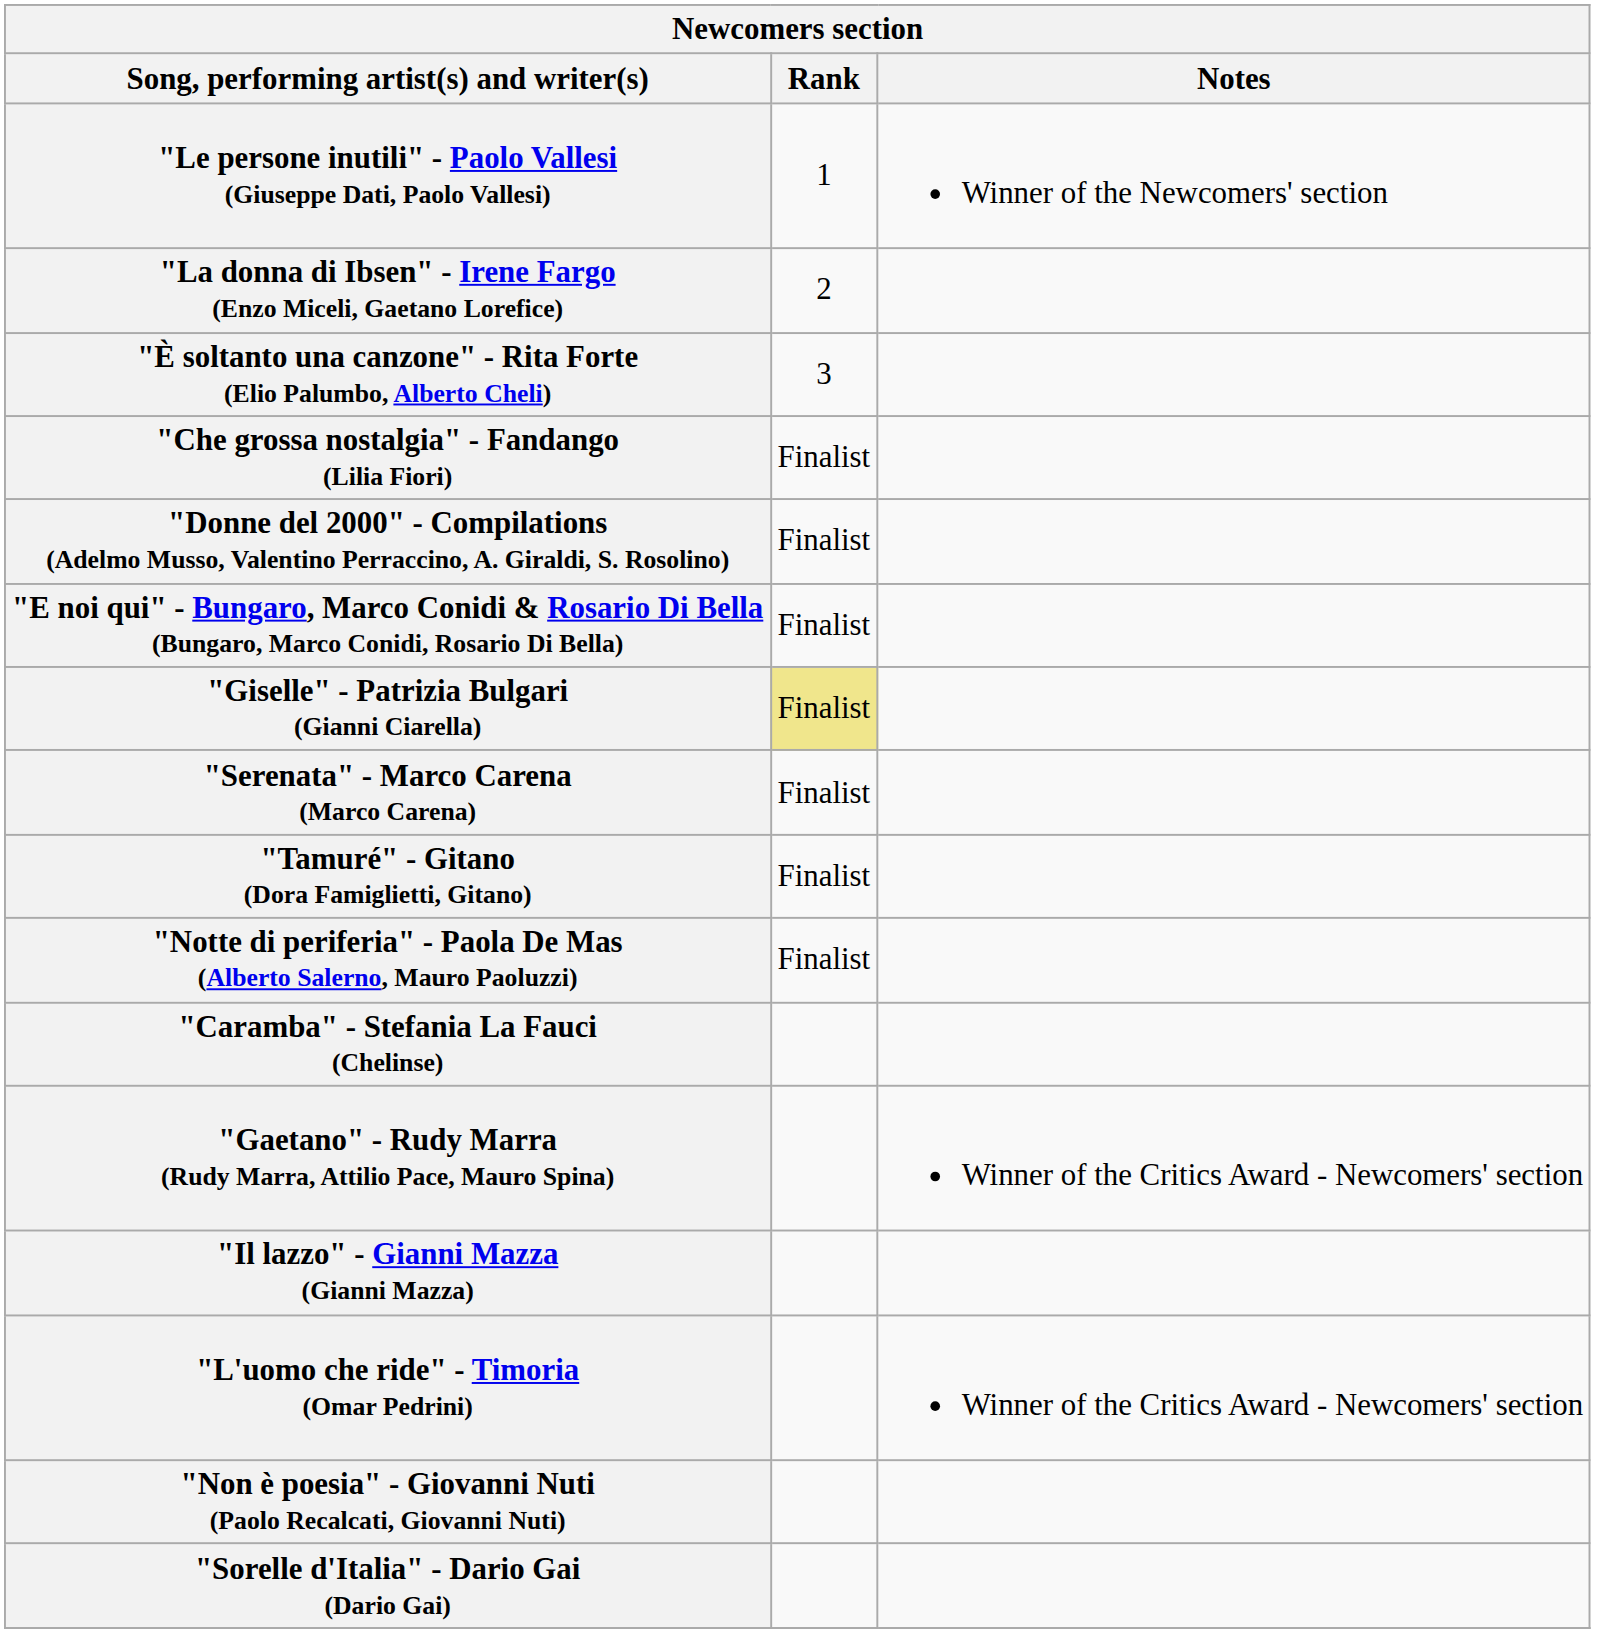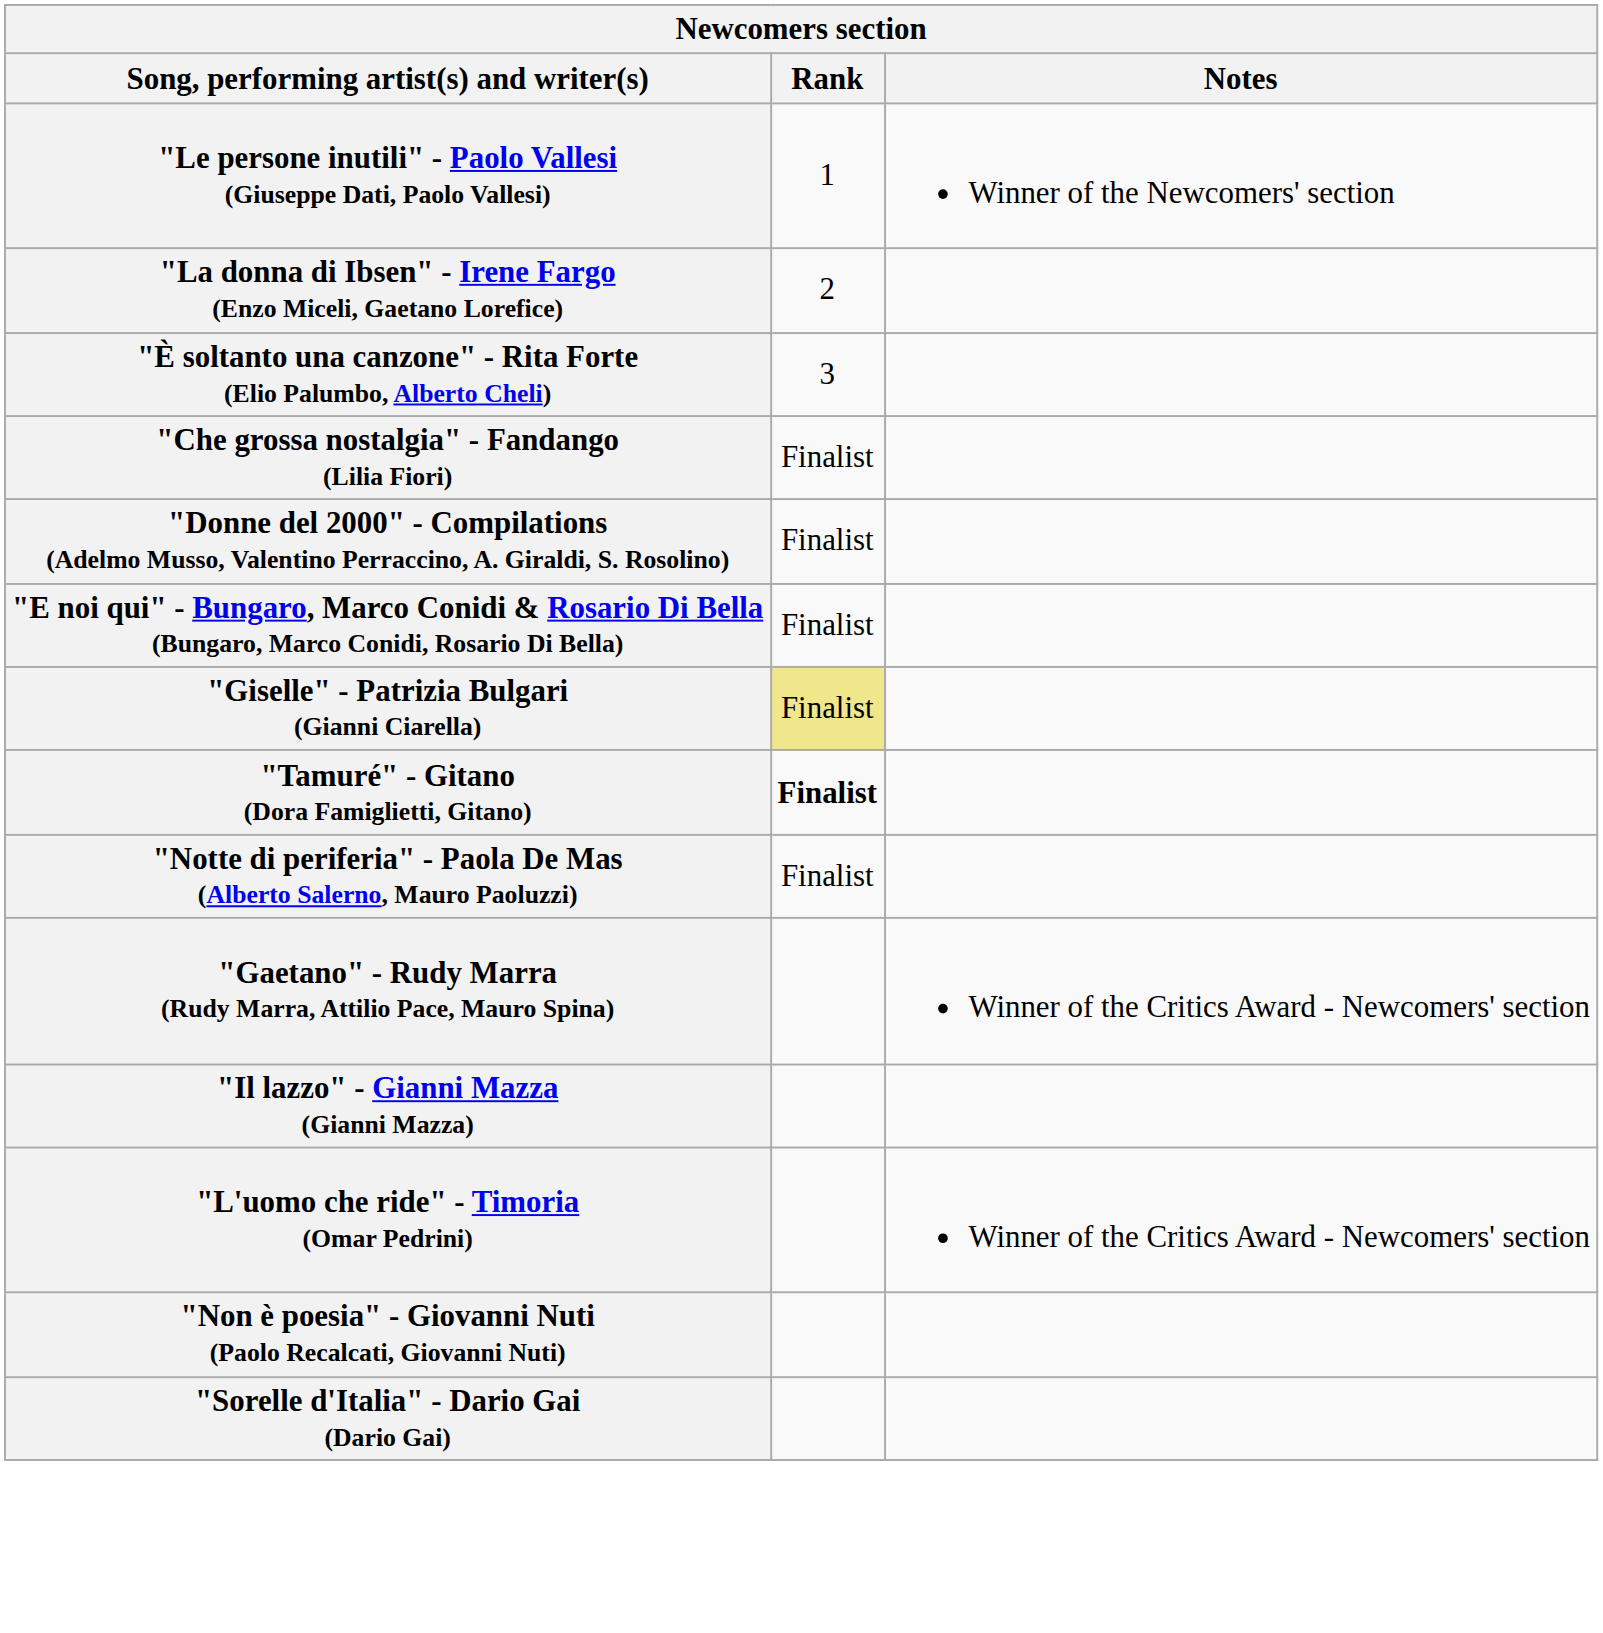- row: "Serenata" - Marco Carena (Marco Carena) | Finalist
"Tamuré" - Gitano (Dora Famiglietti, Gitano) | Rank: normal -> bold
- row: "Caramba" - Stefania La Fauci (Chelinse)
